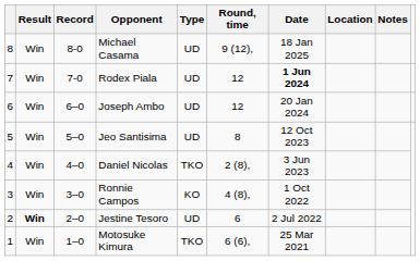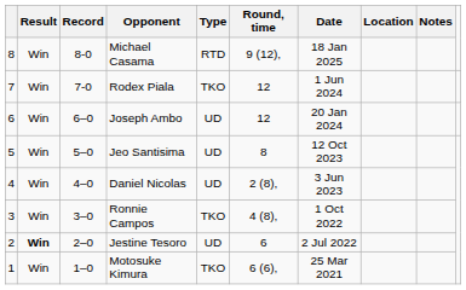Michael Casama | Type: UD -> RTD
Rodex Piala | Type: UD -> TKO
Rodex Piala | Date: bold -> normal
Daniel Nicolas | Type: TKO -> UD
Ronnie Campos | Type: KO -> TKO
